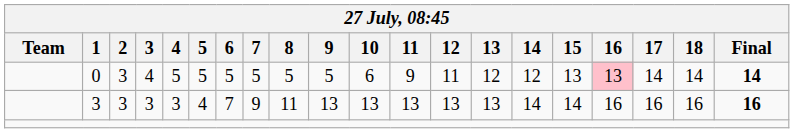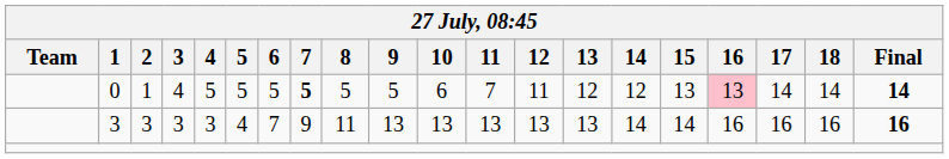0 | 2: 3 -> 1
0 | 7: normal -> bold
0 | 11: 9 -> 7
